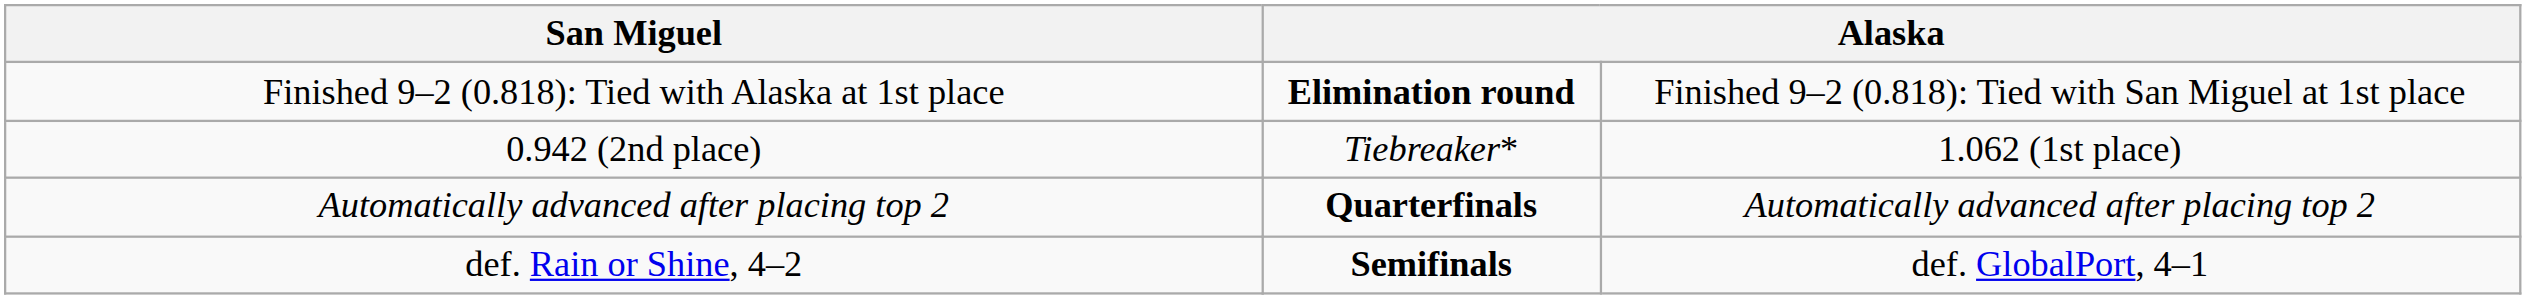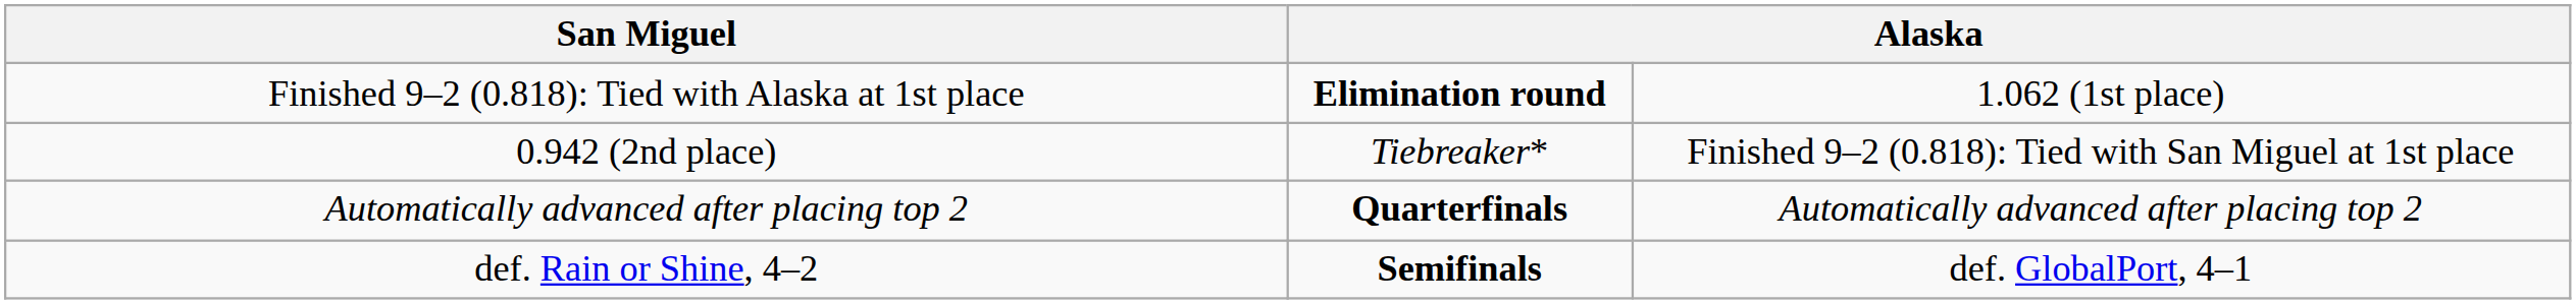Finished 9–2 (0.818): Tied with Alaska at 1st place | column 4: Finished 9–2 (0.818): Tied with San Miguel at 1st place -> 1.062 (1st place)
0.942 (2nd place) | column 4: 1.062 (1st place) -> Finished 9–2 (0.818): Tied with San Miguel at 1st place
